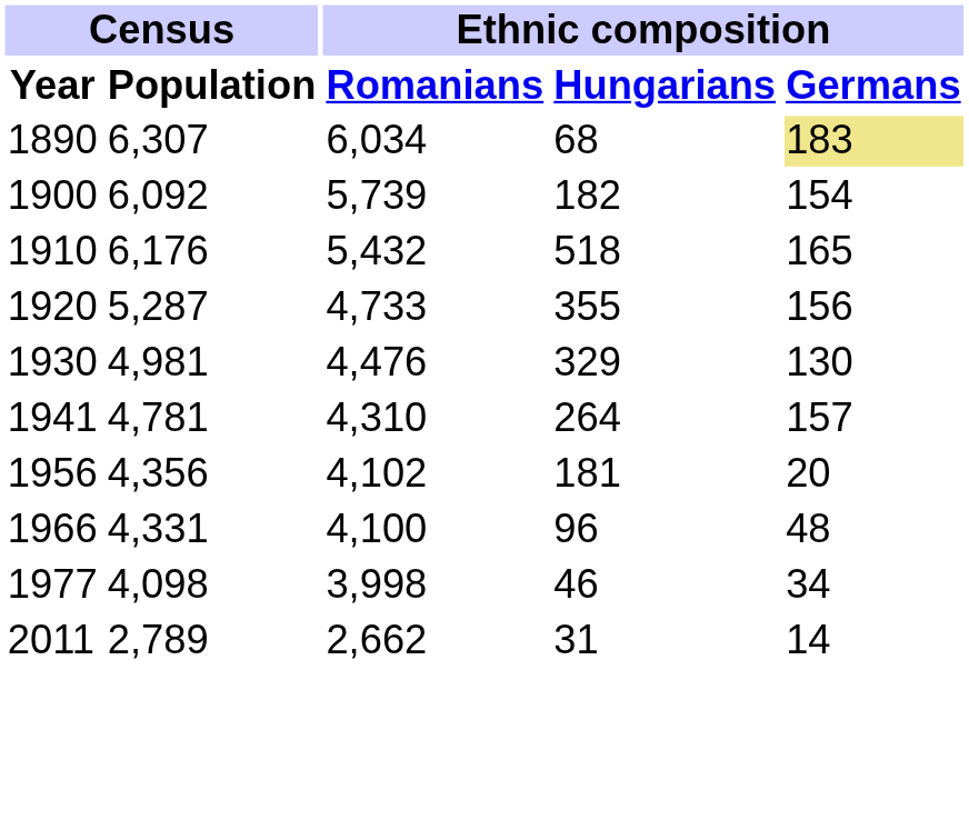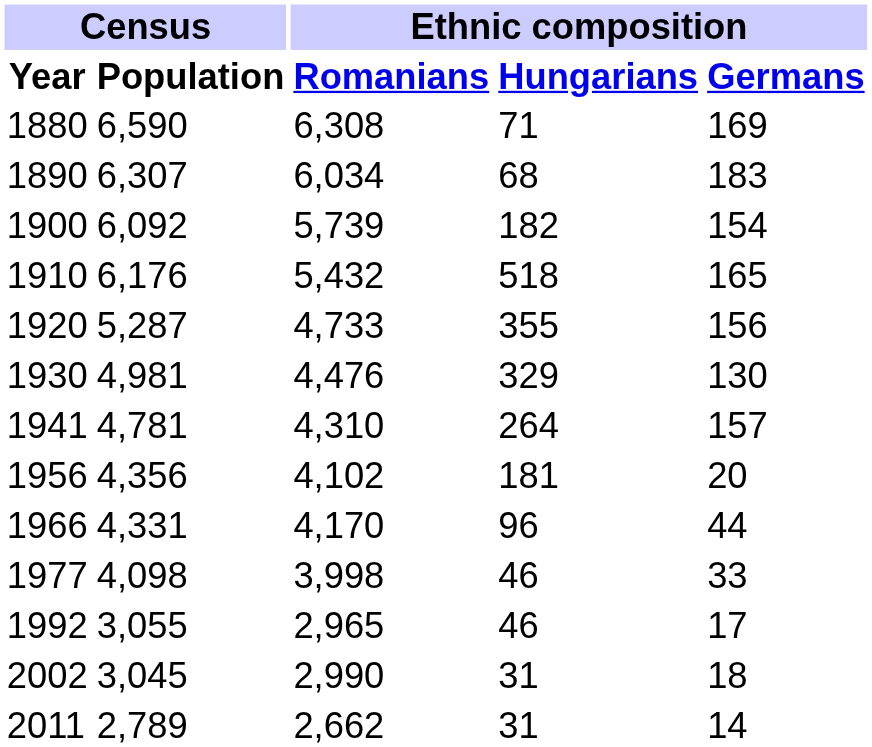+ row: 1880 | 6,590 | 6,308 | 71 | 169
1890 | Ethnic composition / Germans: khaki background -> no background
1966 | Ethnic composition / Romanians: 4,100 -> 4,170
1966 | Ethnic composition / Germans: 48 -> 44
1977 | Ethnic composition / Germans: 34 -> 33
+ row: 1992 | 3,055 | 2,965 | 46 | 17
+ row: 2002 | 3,045 | 2,990 | 31 | 18
